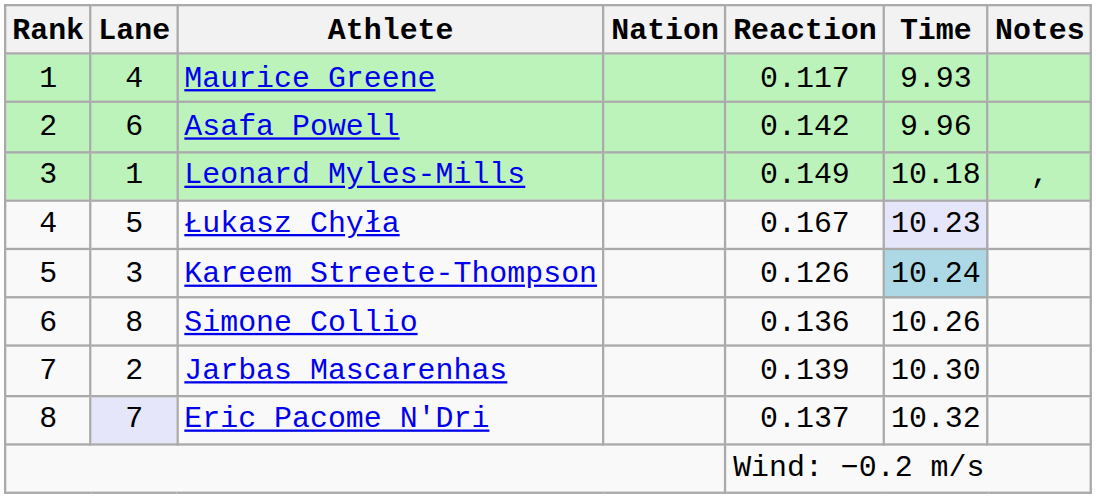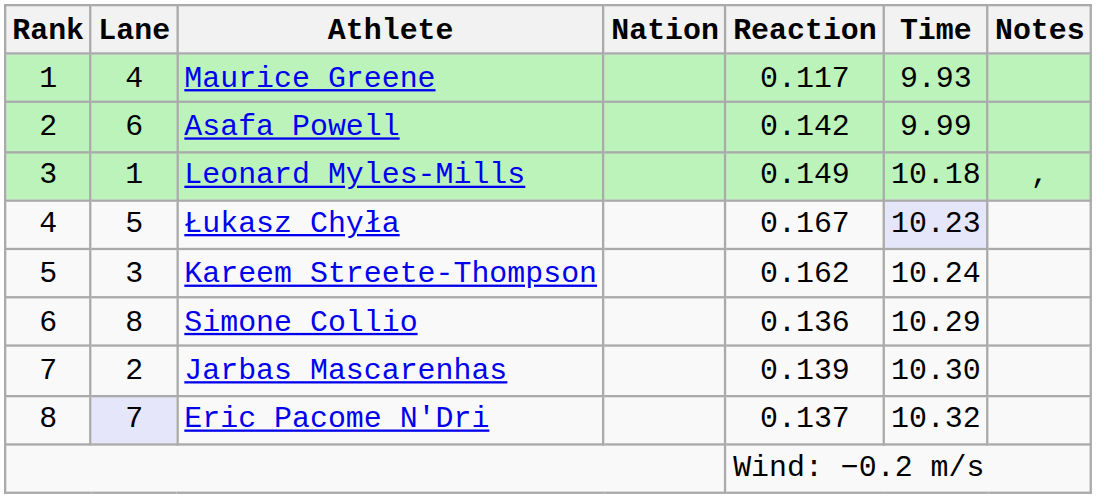Asafa Powell | Time: 9.96 -> 9.99
Kareem Streete-Thompson | Reaction: 0.126 -> 0.162
Kareem Streete-Thompson | Time: lightblue background -> no background
Simone Collio | Time: 10.26 -> 10.29
